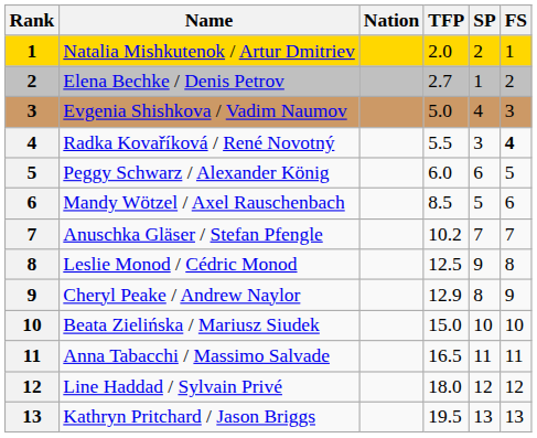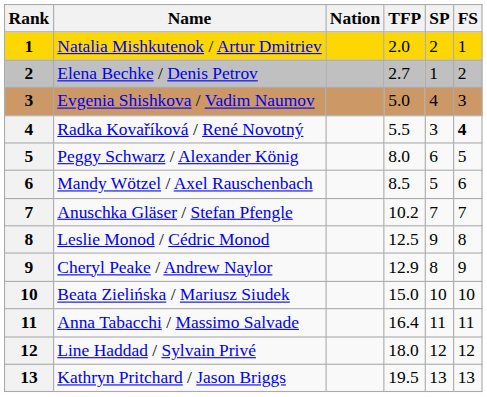Peggy Schwarz / Alexander König | TFP: 6.0 -> 8.0
Anna Tabacchi / Massimo Salvade | TFP: 16.5 -> 16.4
